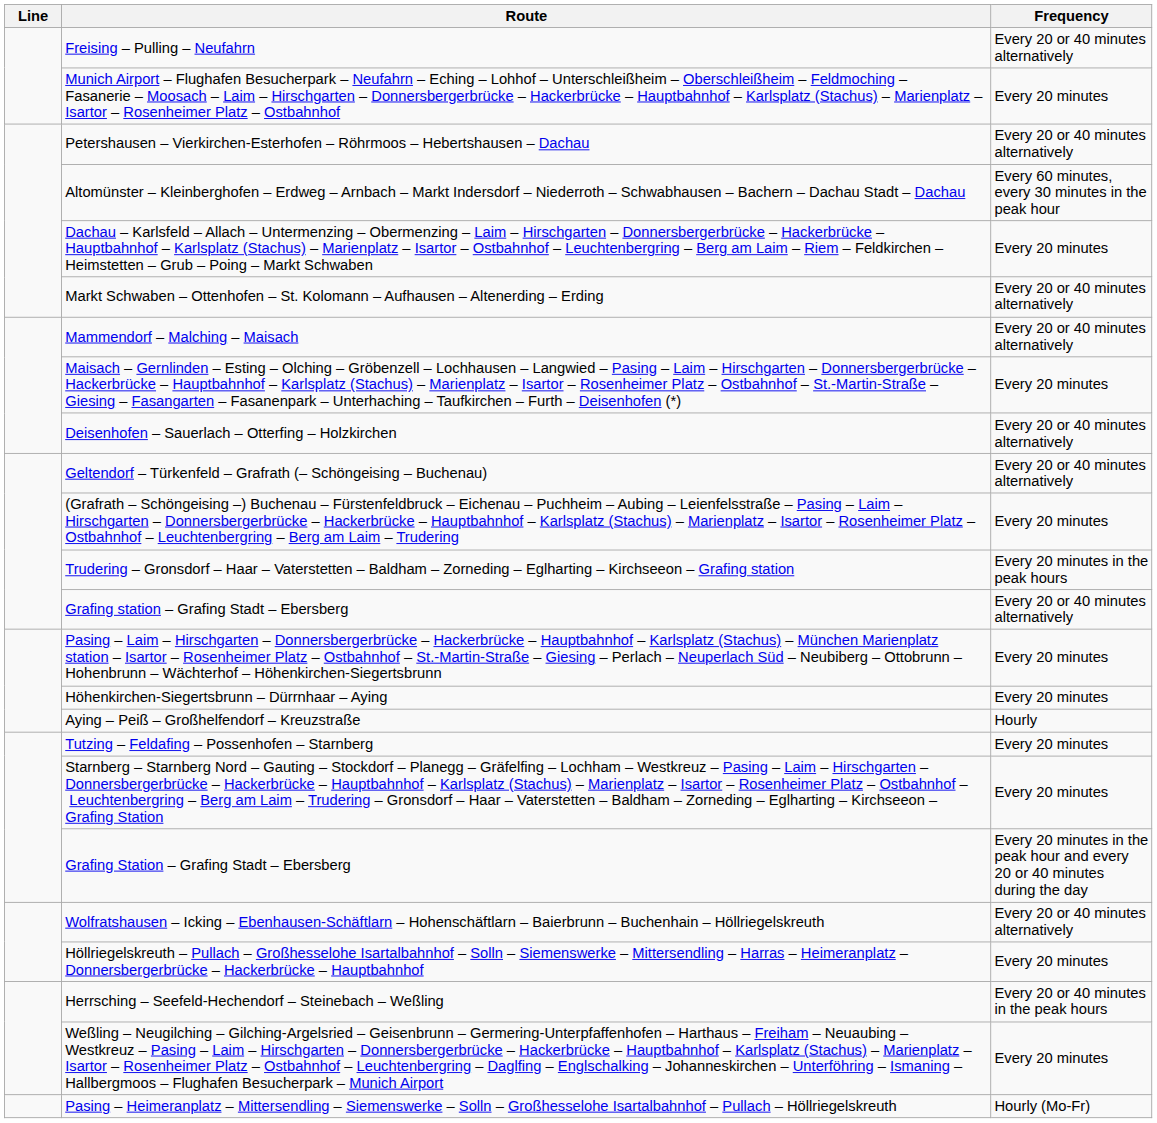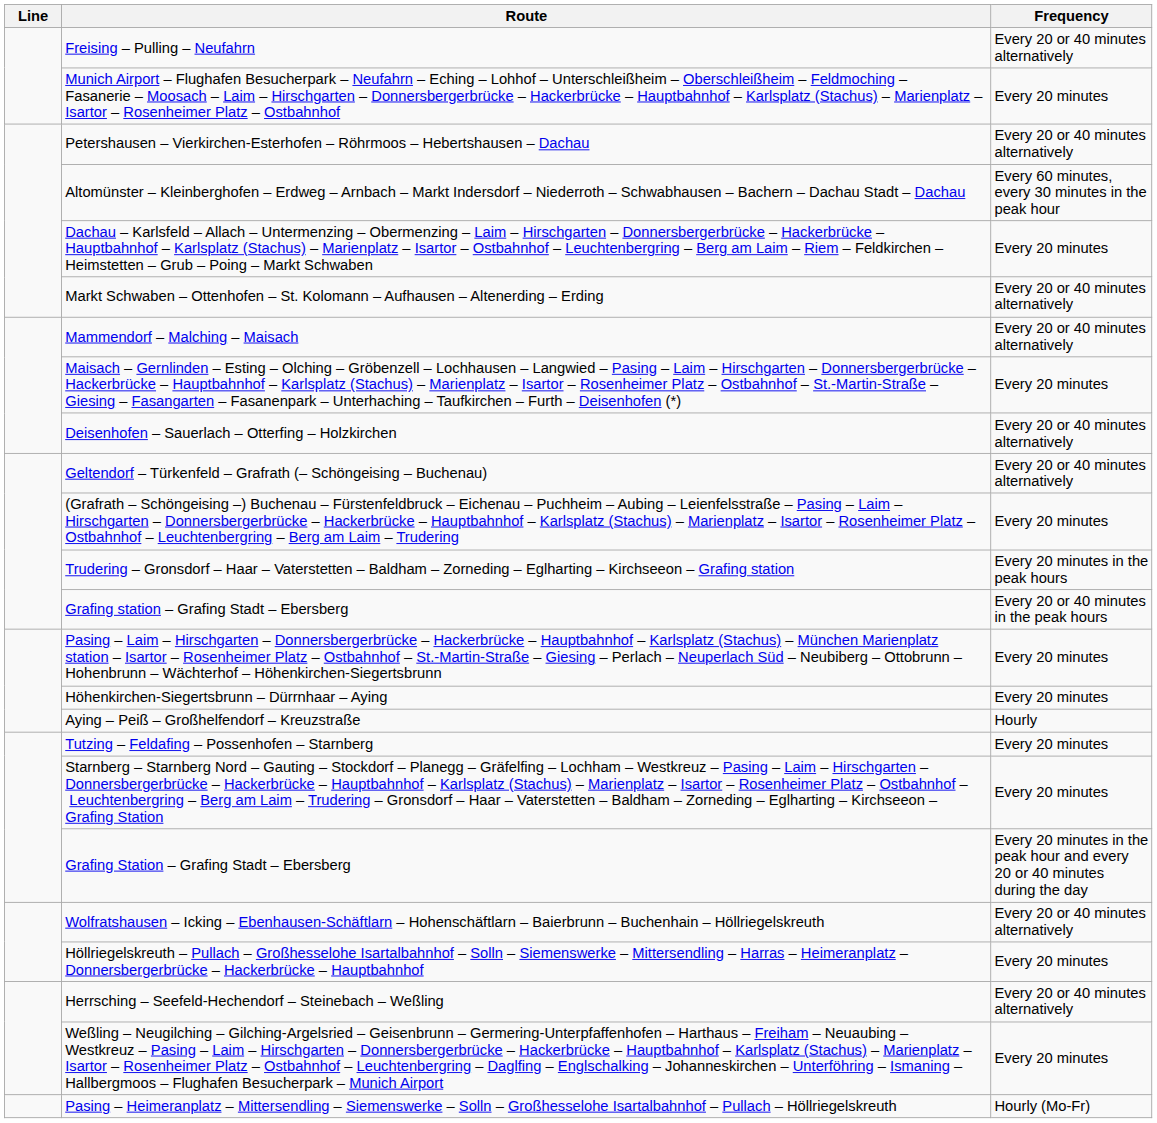Grafing station – Grafing Stadt – Ebersberg | Frequency: Every 20 or 40 minutes alternatively -> Every 20 or 40 minutes in the peak hours
Herrsching – Seefeld-Hechendorf – Steinebach – Weßling | Frequency: Every 20 or 40 minutes in the peak hours -> Every 20 or 40 minutes alternatively
